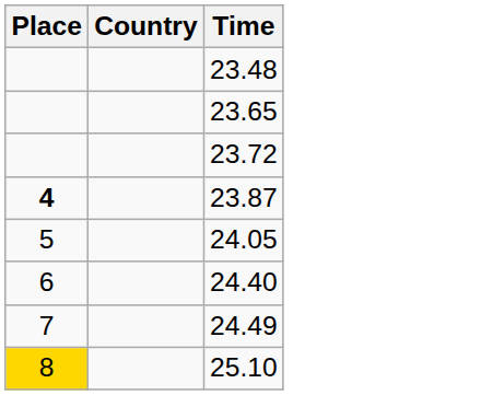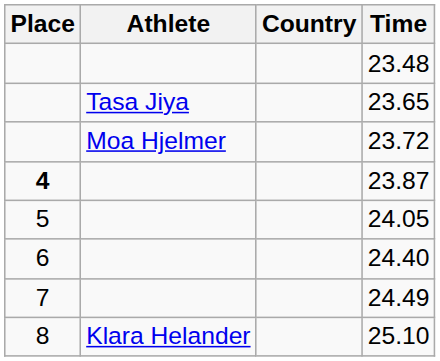+ column: Athlete | Tasa Jiya | Moa Hjelmer | Klara Helander
25.10 | Place: gold background -> no background
